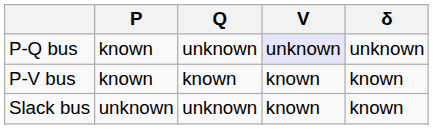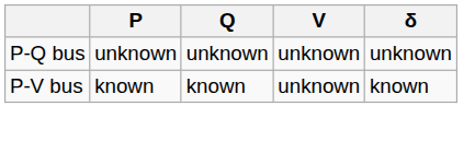P-Q bus | P: known -> unknown
P-Q bus | V: lavender background -> no background
P-V bus | V: known -> unknown
- row: Slack bus | unknown | unknown | known | known
